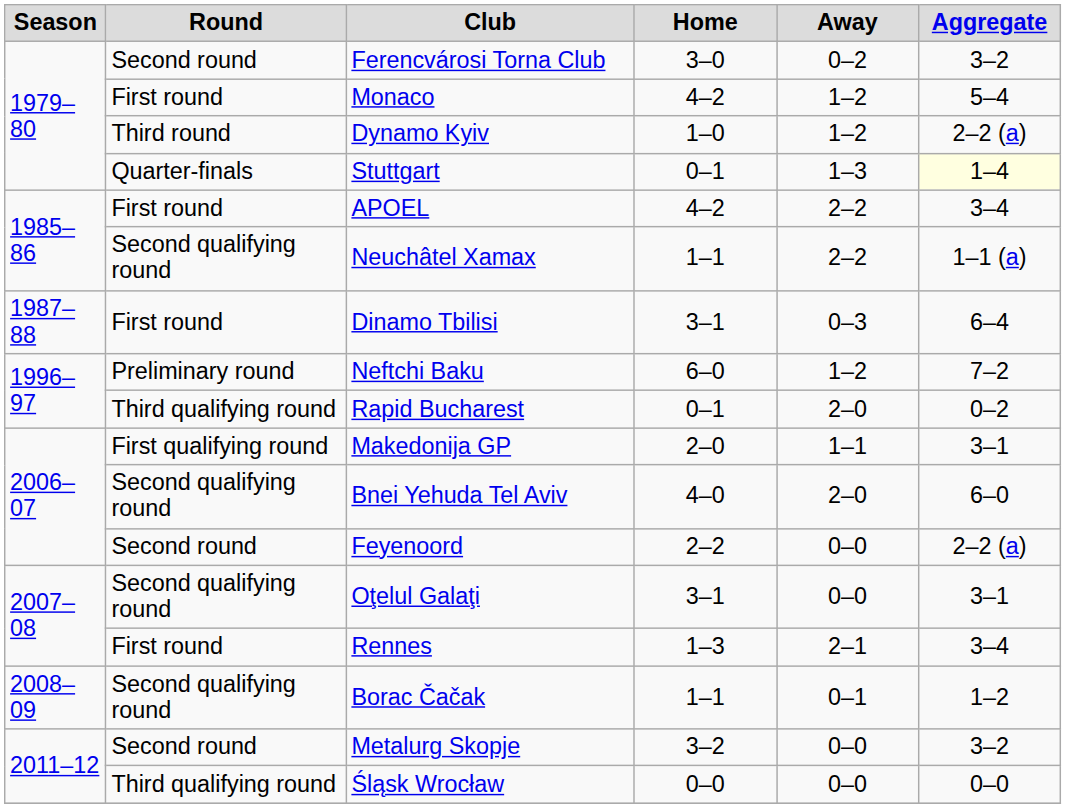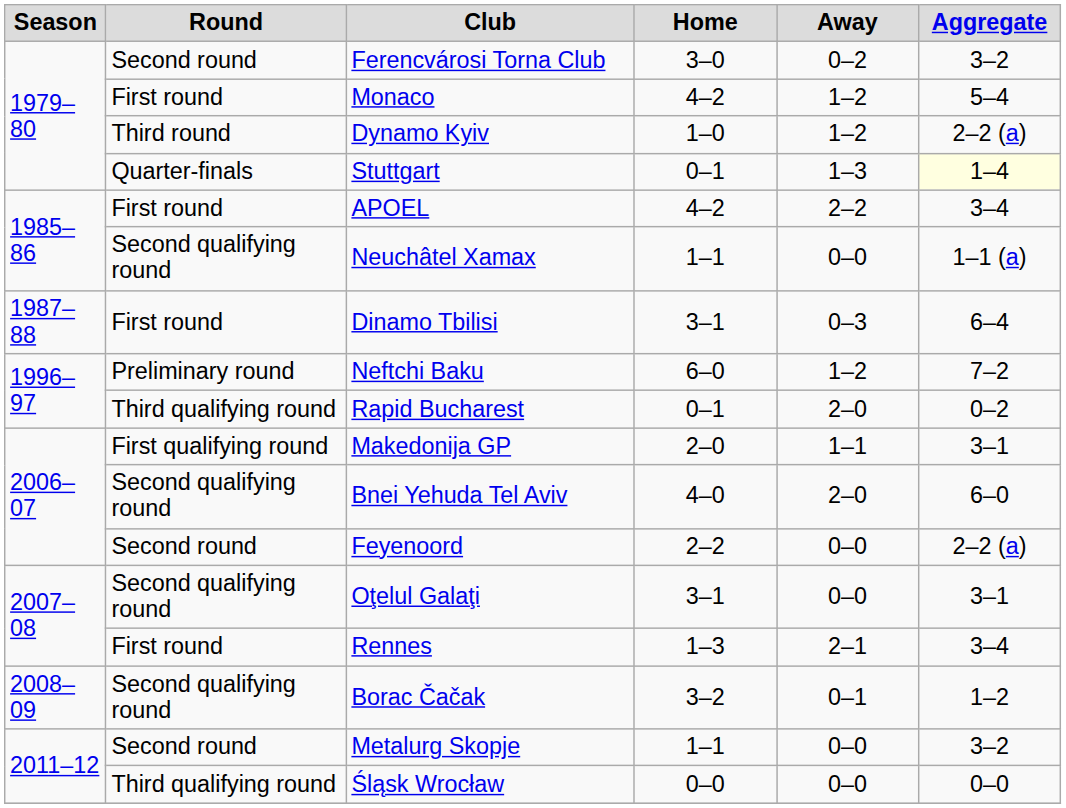Neuchâtel Xamax | Away: 2–2 -> 0–0
Borac Čačak | Home: 1–1 -> 3–2
Metalurg Skopje | Home: 3–2 -> 1–1
